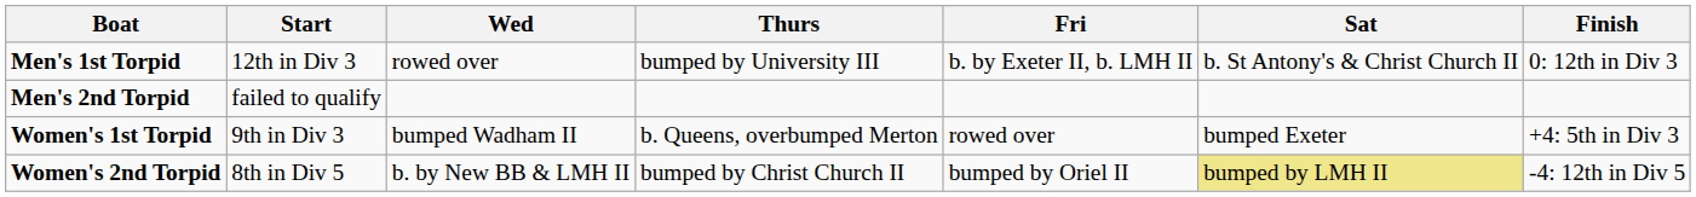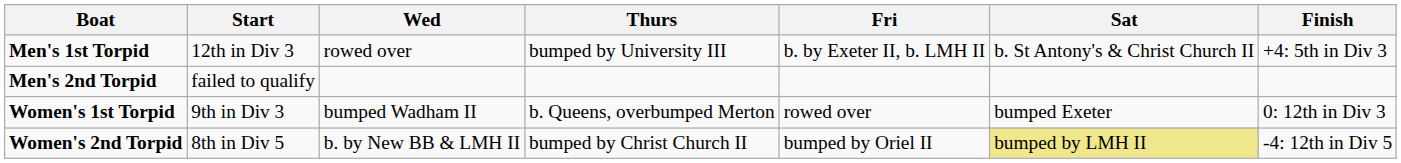Men's 1st Torpid | Finish: 0: 12th in Div 3 -> +4: 5th in Div 3
Women's 1st Torpid | Finish: +4: 5th in Div 3 -> 0: 12th in Div 3
